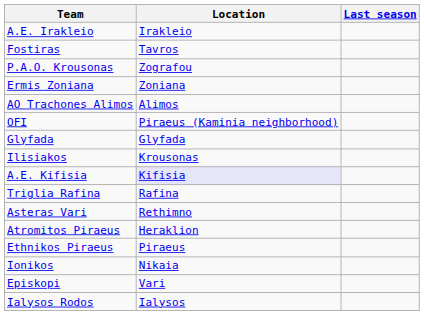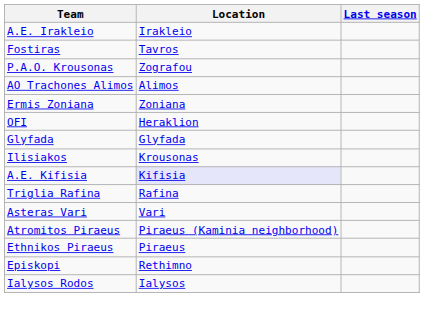rows swapped: Ermis Zoniana <-> AO Trachones Alimos
OFI | Location: Piraeus (Kaminia neighborhood) -> Heraklion
Asteras Vari | Location: Rethimno -> Vari
Atromitos Piraeus | Location: Heraklion -> Piraeus (Kaminia neighborhood)
- row: Ionikos | Nikaia
Episkopi | Location: Vari -> Rethimno
